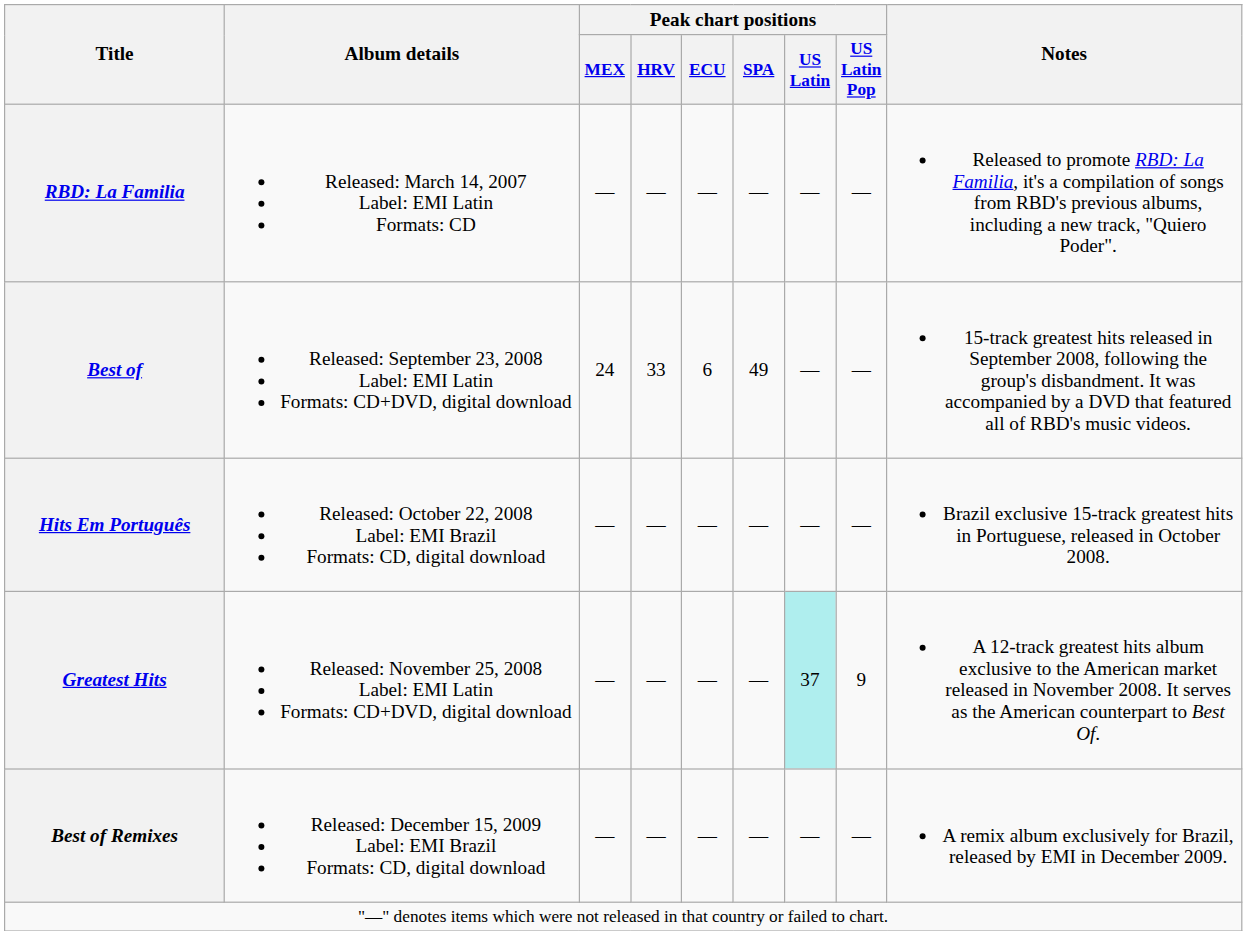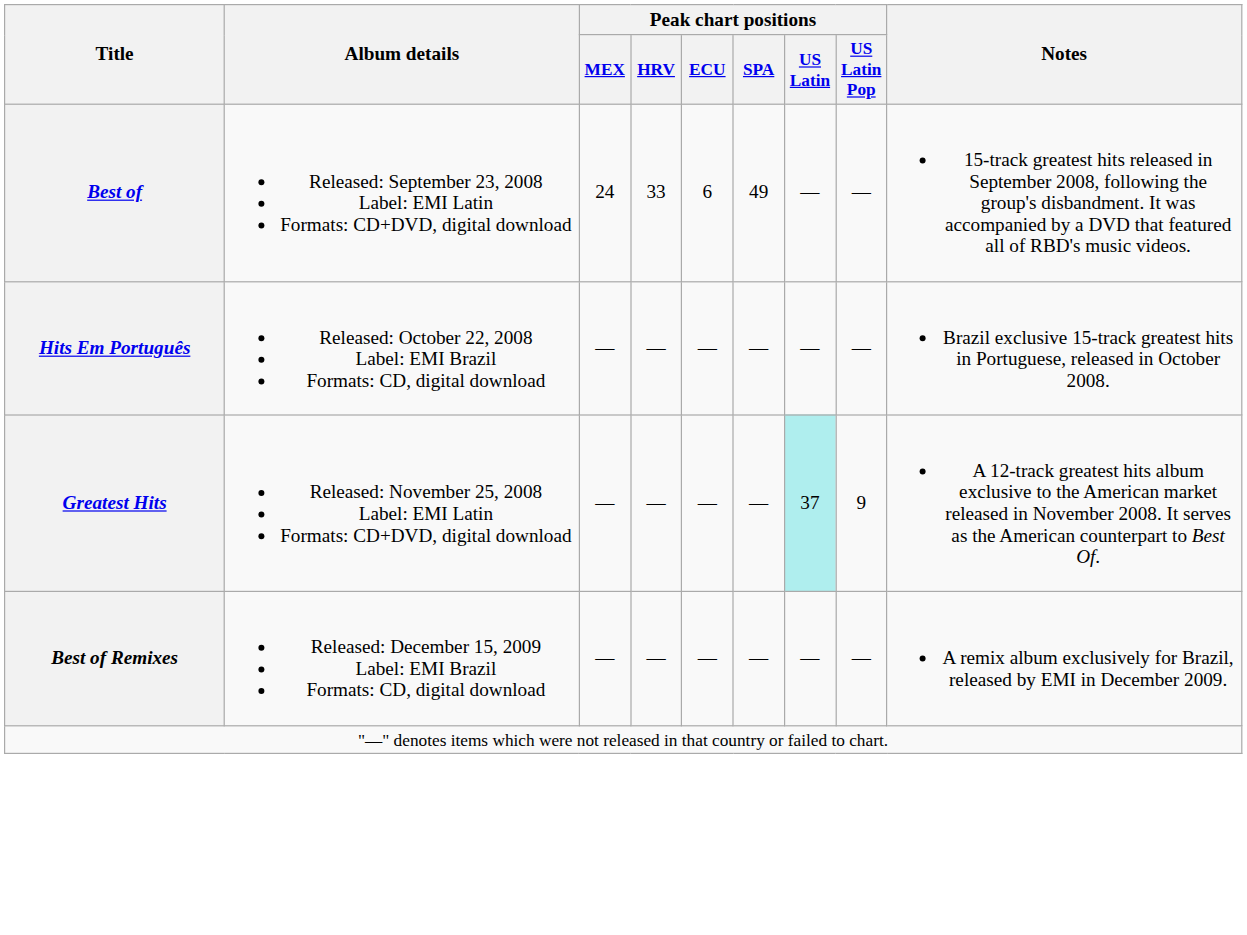- row: RBD: La Familia | Released: March 14, 2007 Label: EMI Latin Formats: CD | — | — | — | — | — | — | Released to promote RBD: La Familia, it's a compilation of songs from RBD's previous albums, including a new track, "Quiero Poder".
